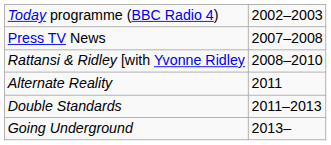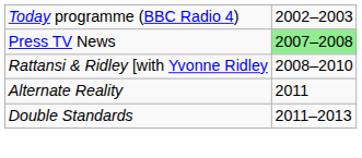Press TV News | column 2: no background -> lightgreen background
- row: Going Underground | 2013–
